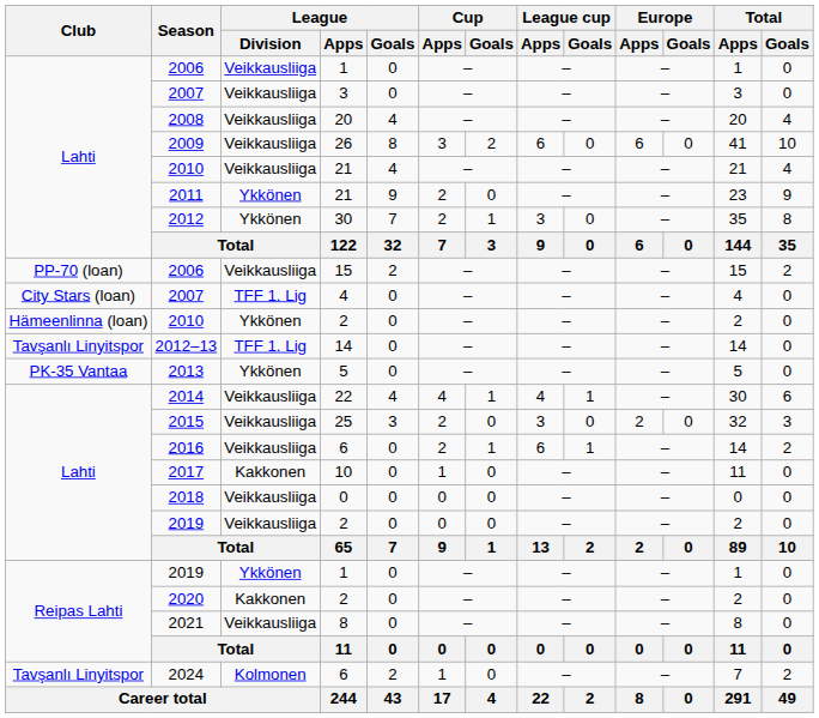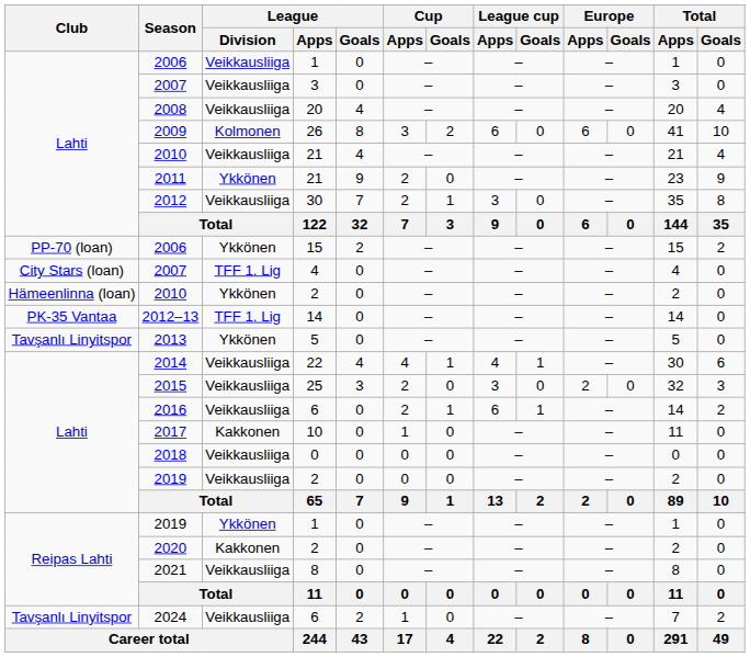2009 | League / Division: Veikkausliiga -> Kolmonen
2012 | League / Division: Ykkönen -> Veikkausliiga
2006 / 15 | League / Division: Veikkausliiga -> Ykkönen
2012–13 | Club: Tavşanlı Linyitspor -> PK-35 Vantaa
2013 | Club: PK-35 Vantaa -> Tavşanlı Linyitspor
2024 | League / Division: Kolmonen -> Veikkausliiga
